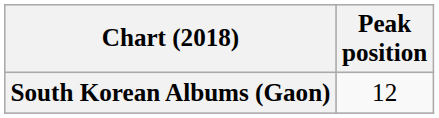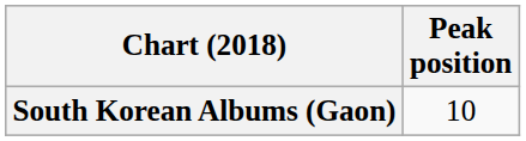South Korean Albums (Gaon) | Peak position: 12 -> 10
